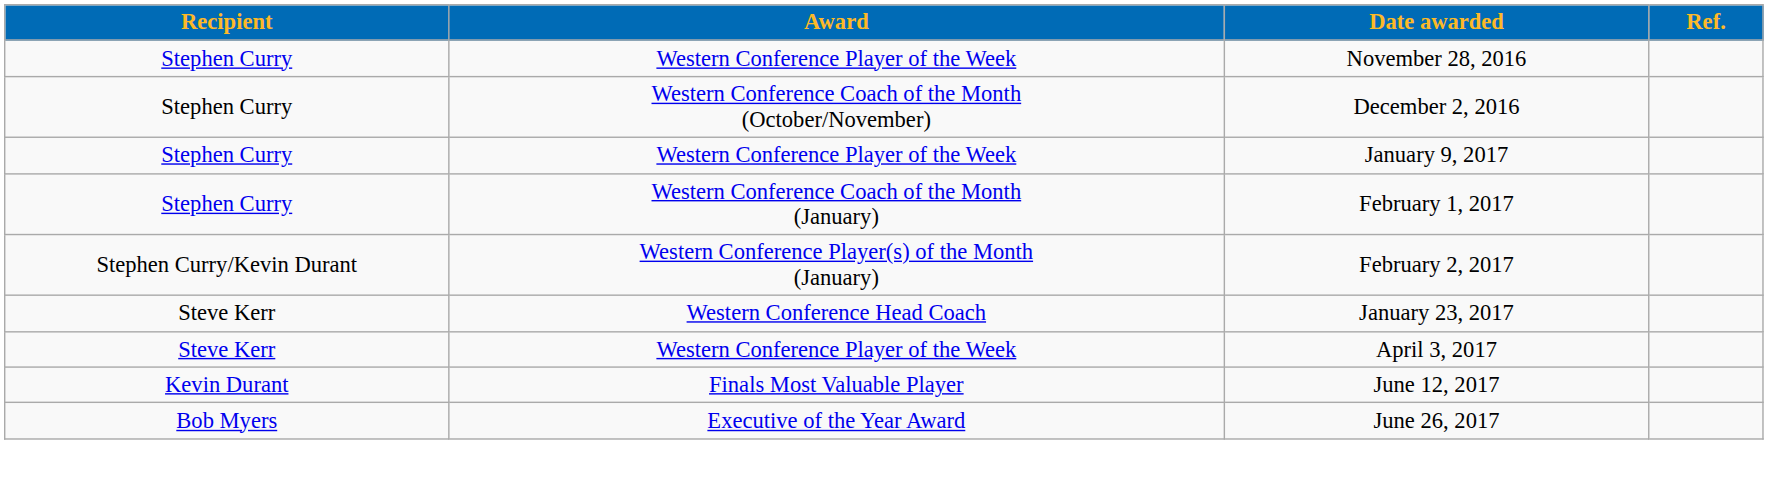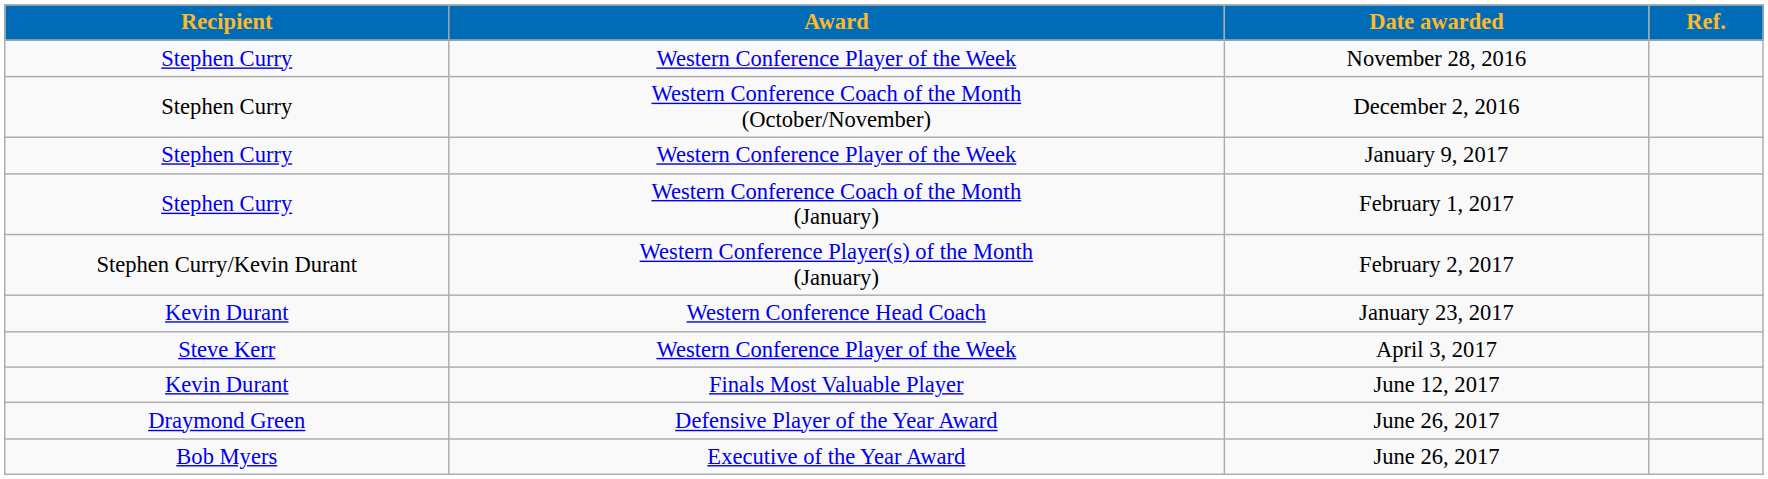January 23, 2017 | Recipient: Steve Kerr -> Kevin Durant
+ row: Draymond Green | Defensive Player of the Year Award | June 26, 2017
